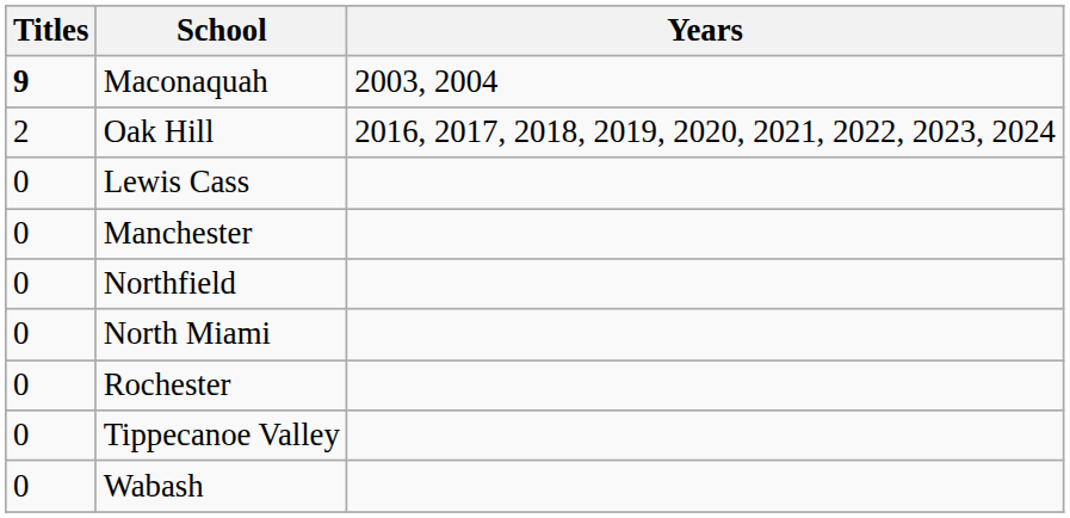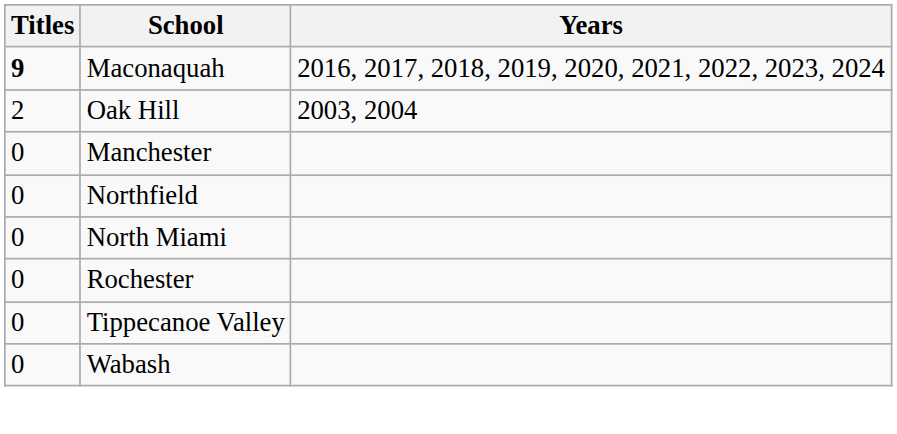Maconaquah | Years: 2003, 2004 -> 2016, 2017, 2018, 2019, 2020, 2021, 2022, 2023, 2024
Oak Hill | Years: 2016, 2017, 2018, 2019, 2020, 2021, 2022, 2023, 2024 -> 2003, 2004
- row: 0 | Lewis Cass
